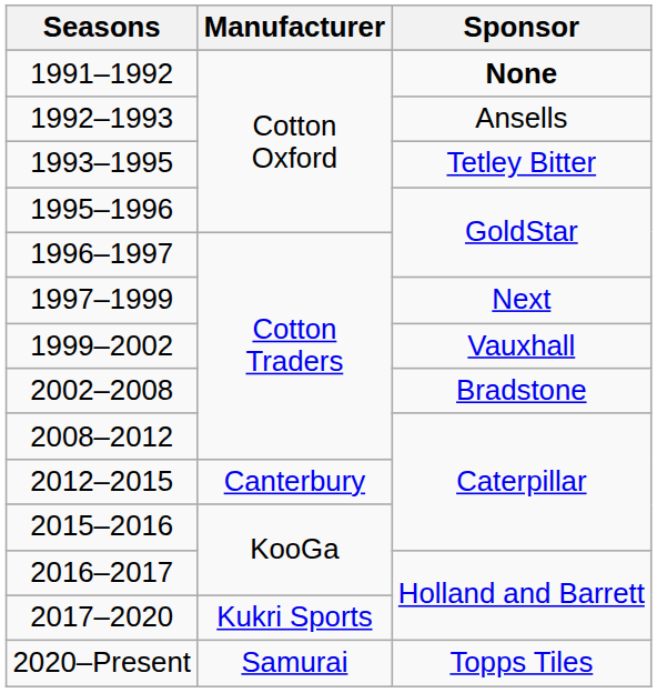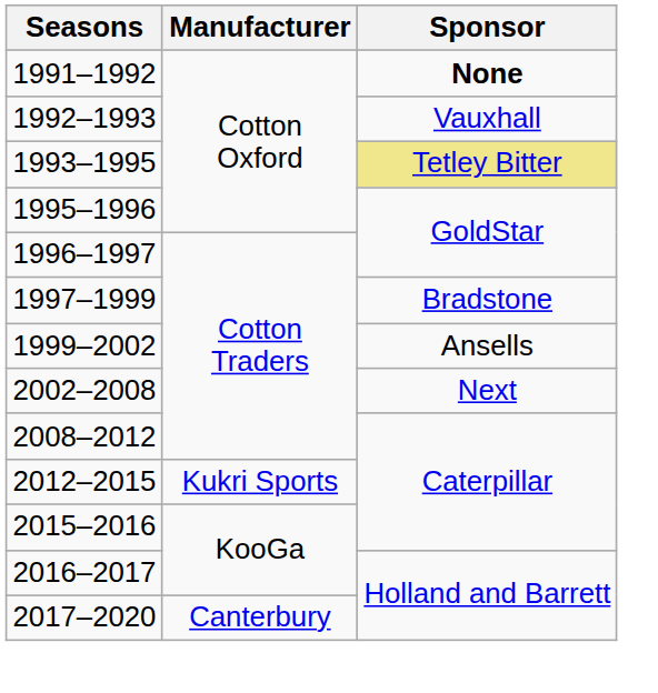1992–1993 | Sponsor: Ansells -> Vauxhall
1993–1995 | Sponsor: no background -> khaki background
1997–1999 | Sponsor: Next -> Bradstone
1999–2002 | Sponsor: Vauxhall -> Ansells
2002–2008 | Sponsor: Bradstone -> Next
2012–2015 | Manufacturer: Canterbury -> Kukri Sports
2017–2020 | Manufacturer: Kukri Sports -> Canterbury
- row: 2020–Present | Samurai | Topps Tiles
